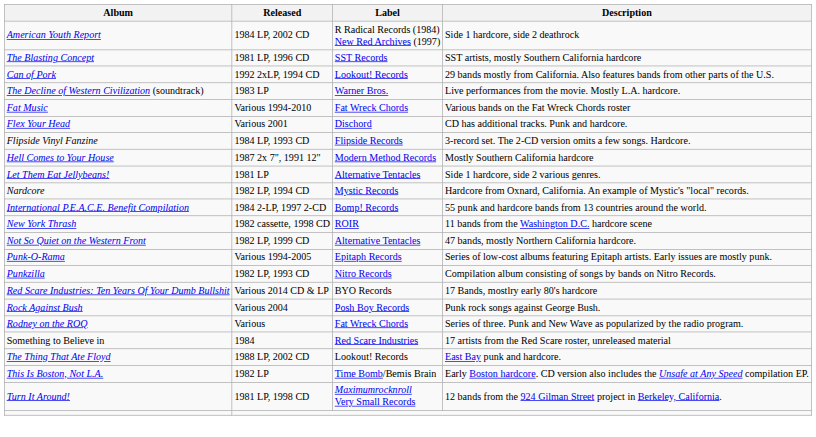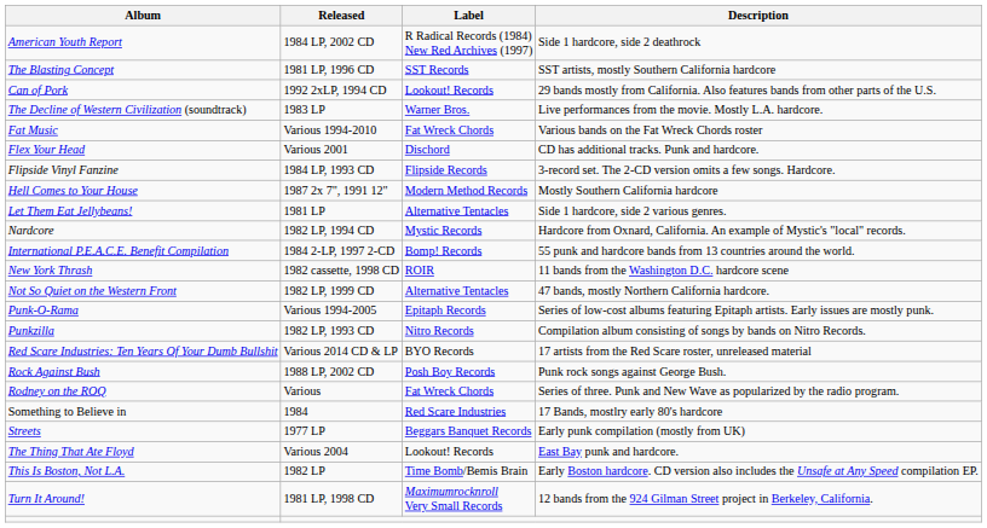Red Scare Industries: Ten Years Of Your Dumb Bullshit | Description: 17 Bands, mostlry early 80's hardcore -> 17 artists from the Red Scare roster, unreleased material
Rock Against Bush | Released: Various 2004 -> 1988 LP, 2002 CD
Something to Believe in | Description: 17 artists from the Red Scare roster, unreleased material -> 17 Bands, mostlry early 80's hardcore
+ row: Streets | 1977 LP | Beggars Banquet Records | Early punk compilation (mostly from UK)
The Thing That Ate Floyd | Released: 1988 LP, 2002 CD -> Various 2004
